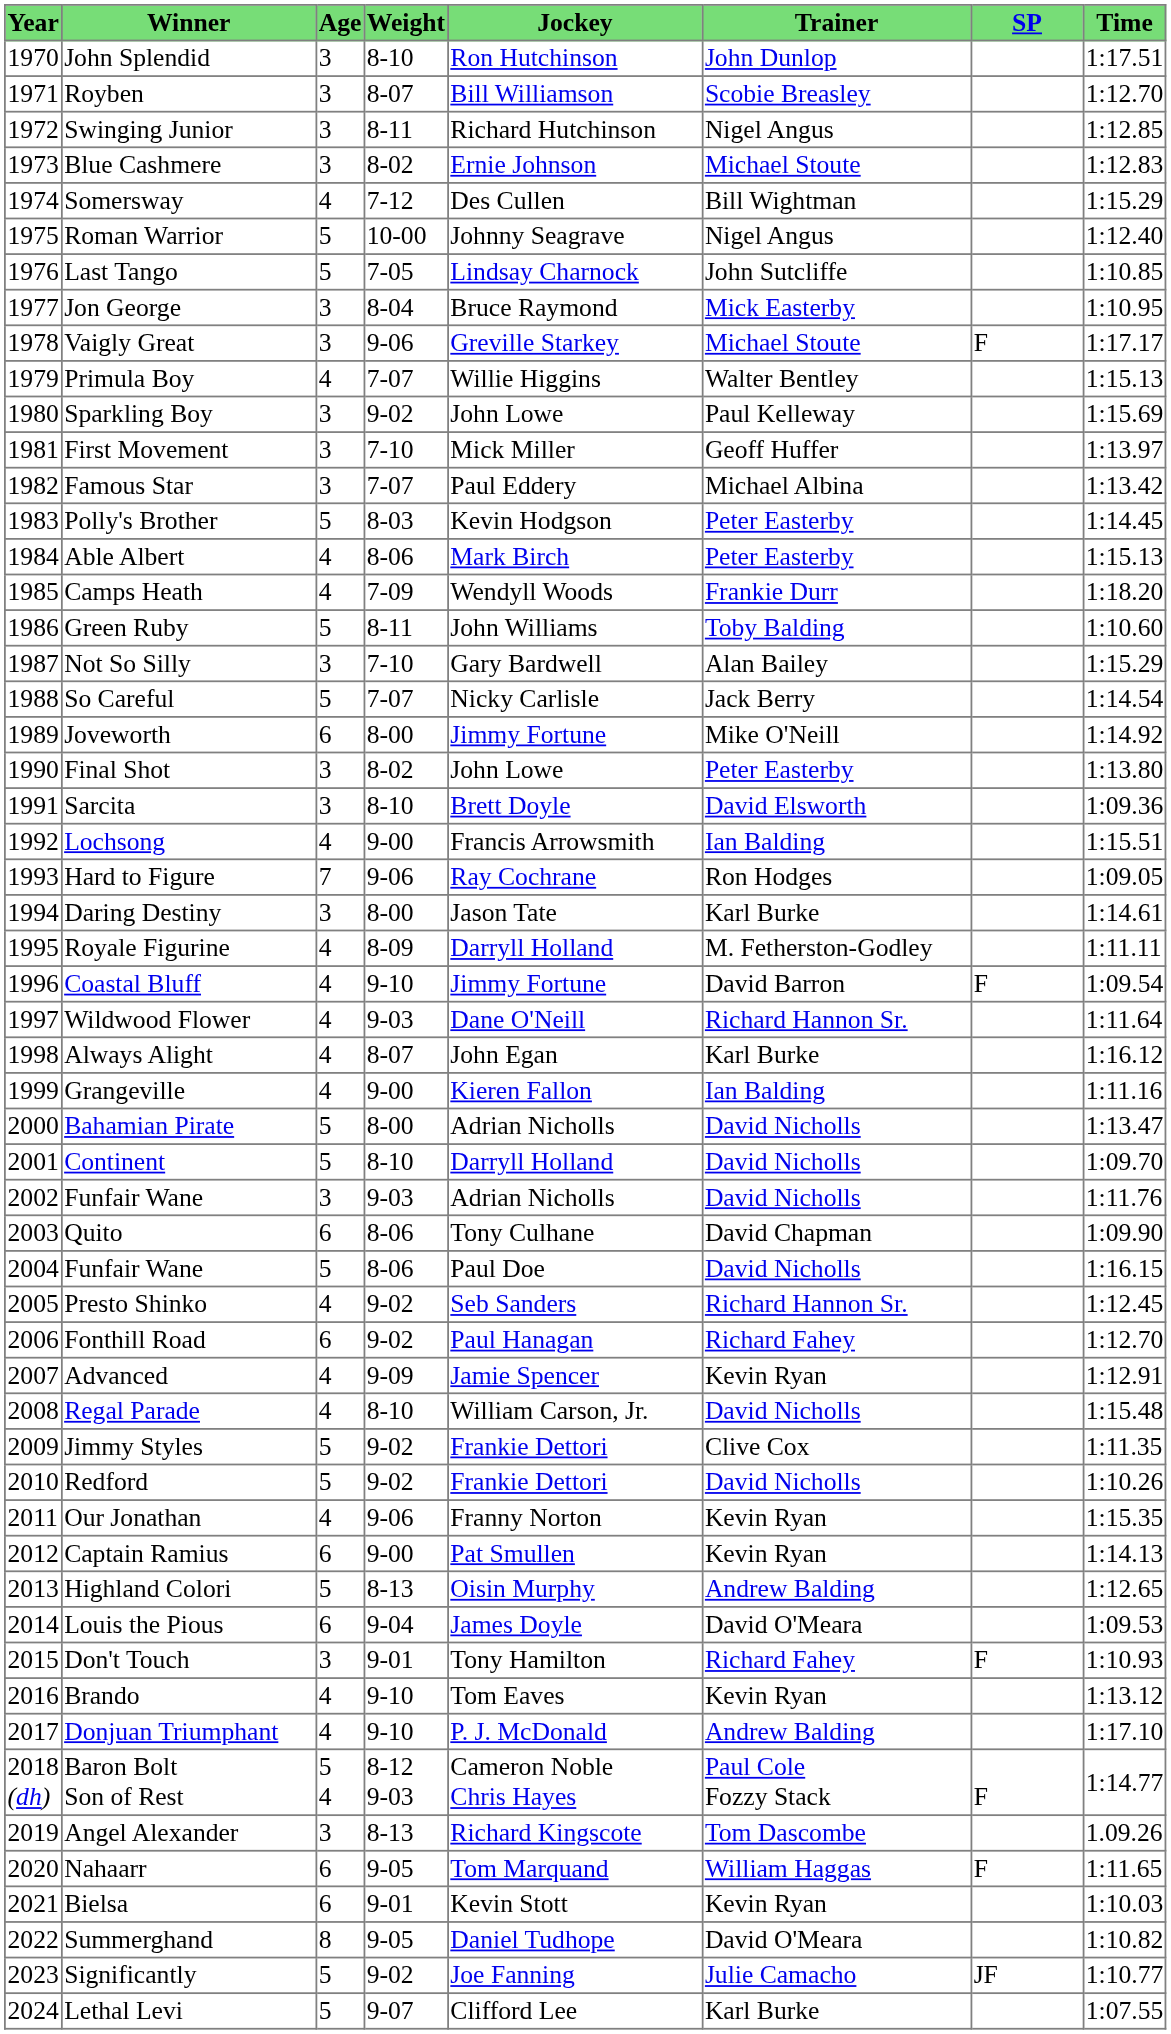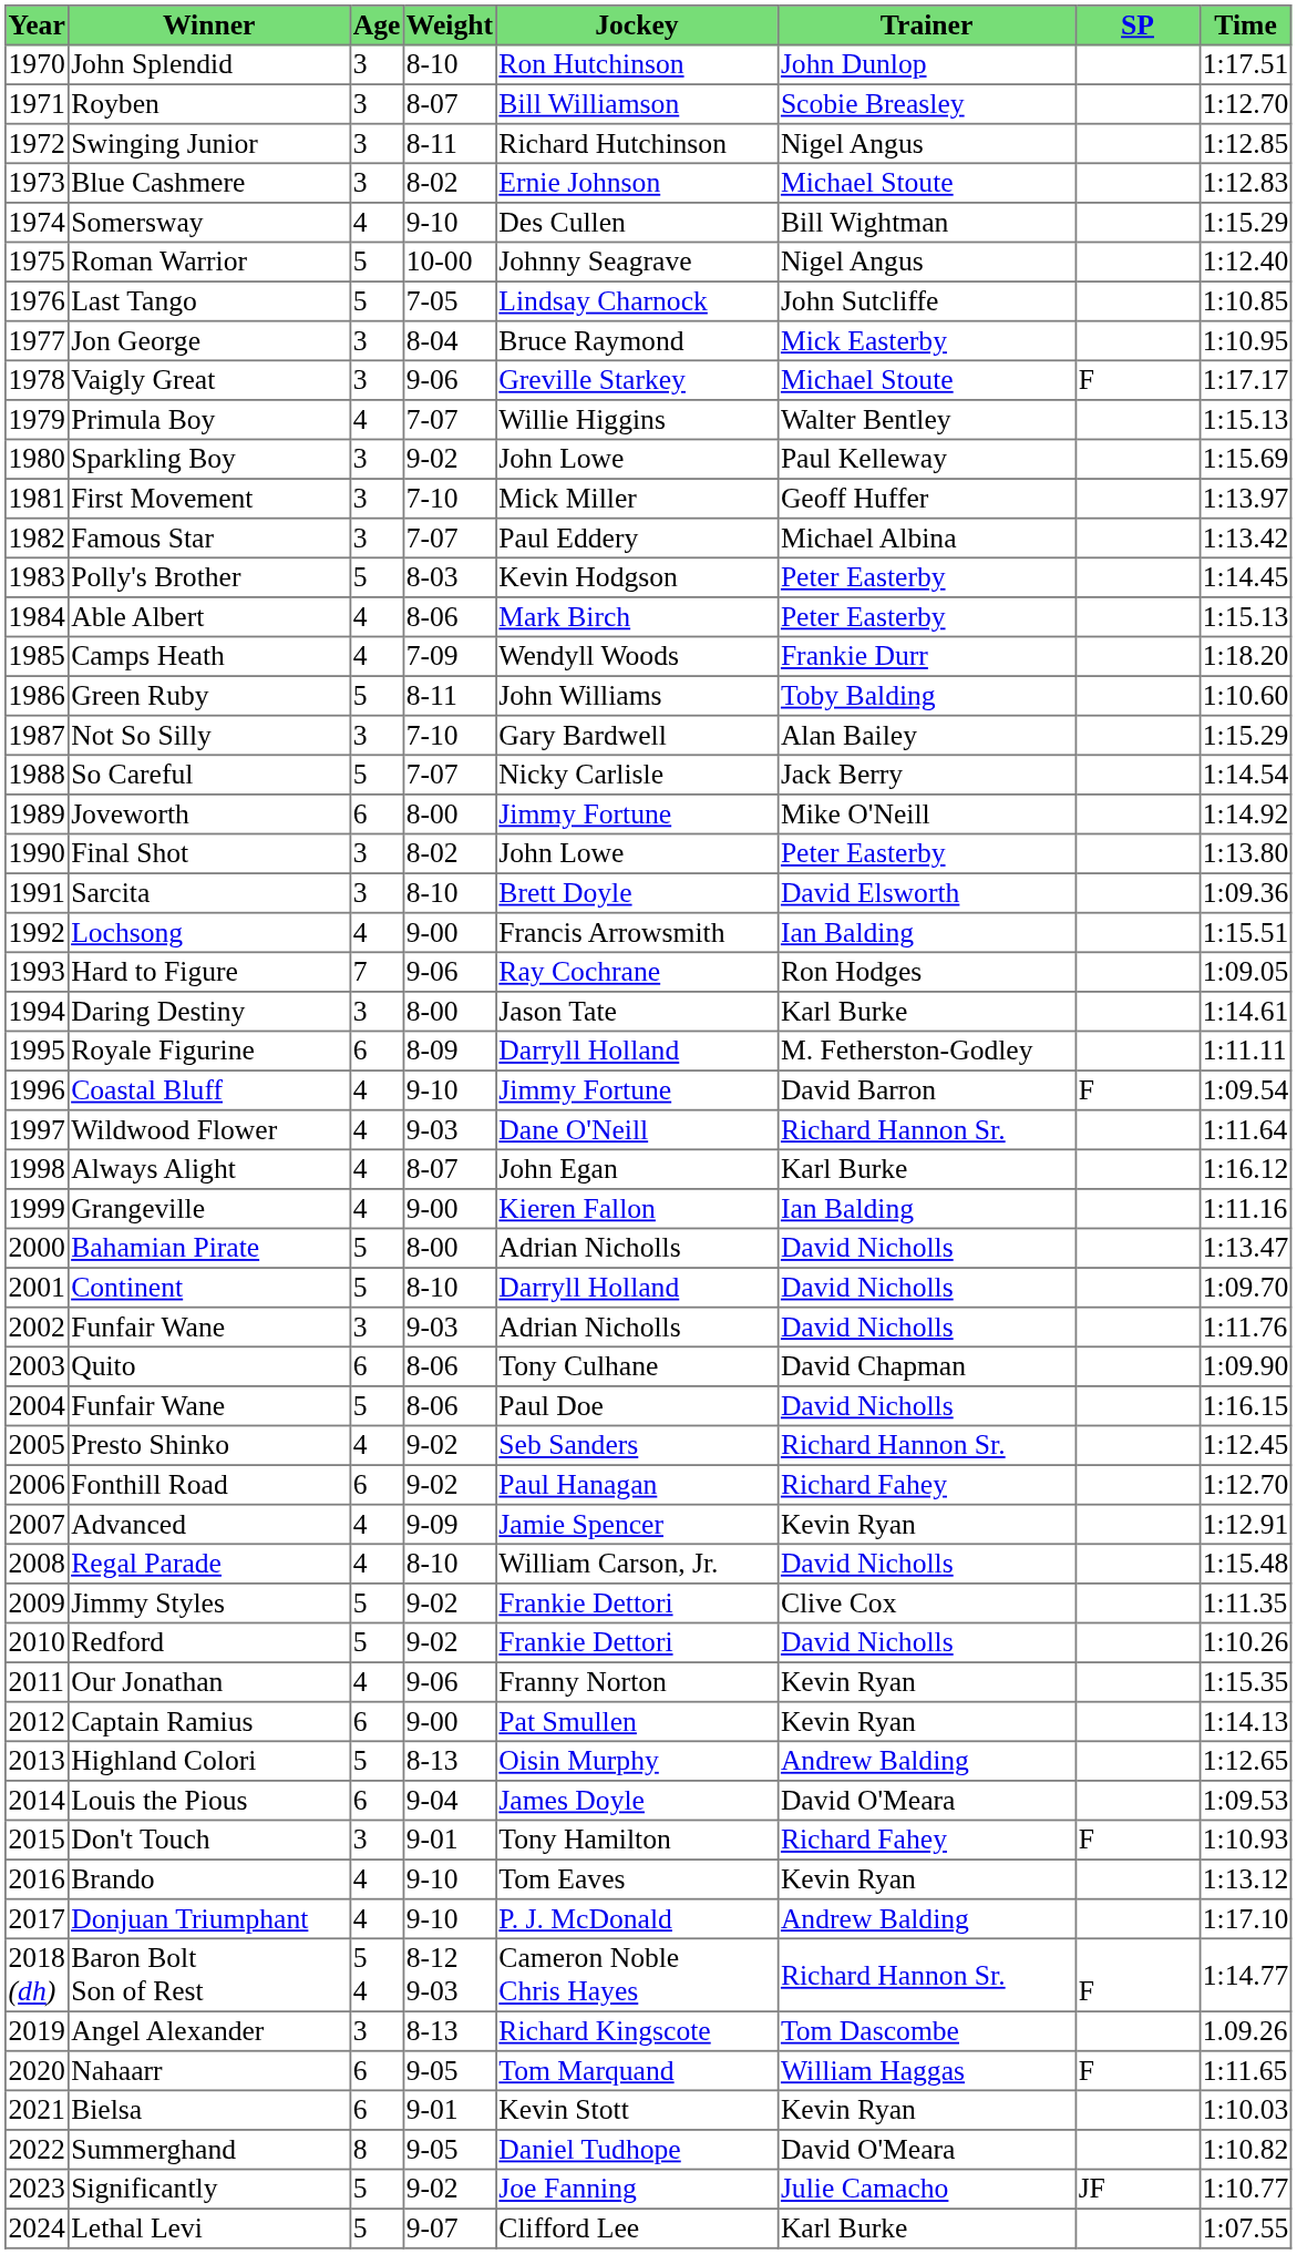Somersway | Weight: 7-12 -> 9-10
Royale Figurine | Age: 4 -> 6
Baron Bolt Son of Rest | Trainer: Paul Cole Fozzy Stack -> Richard Hannon Sr.
